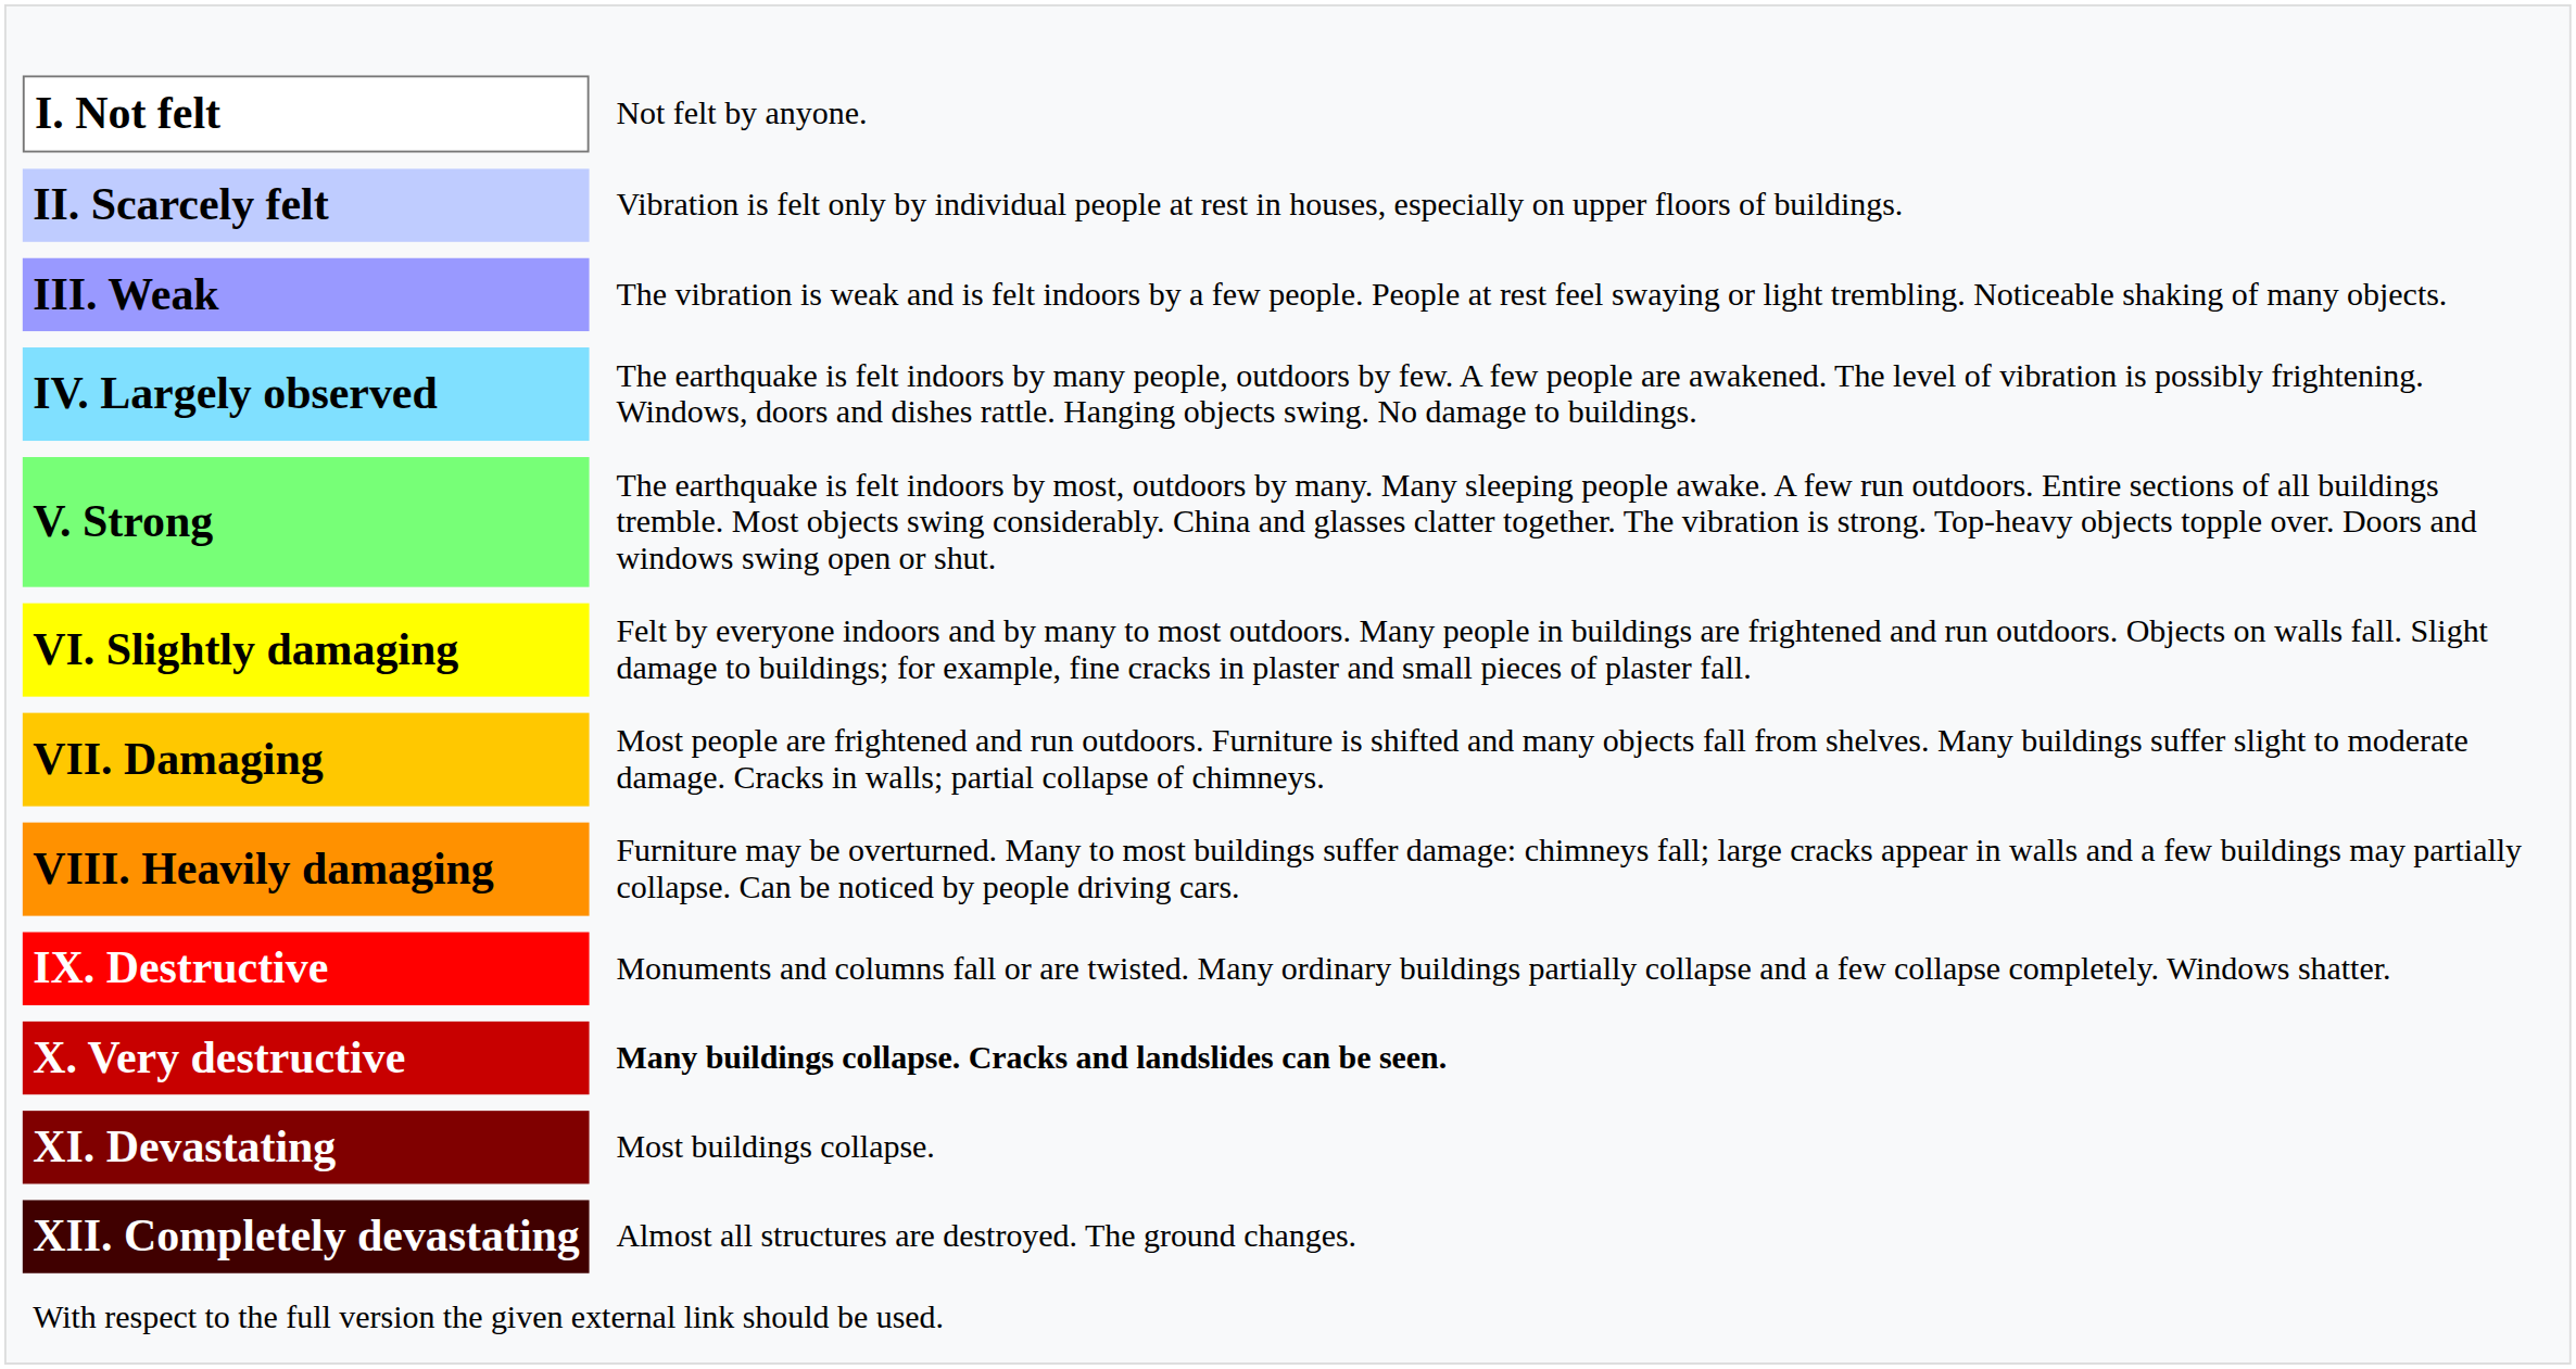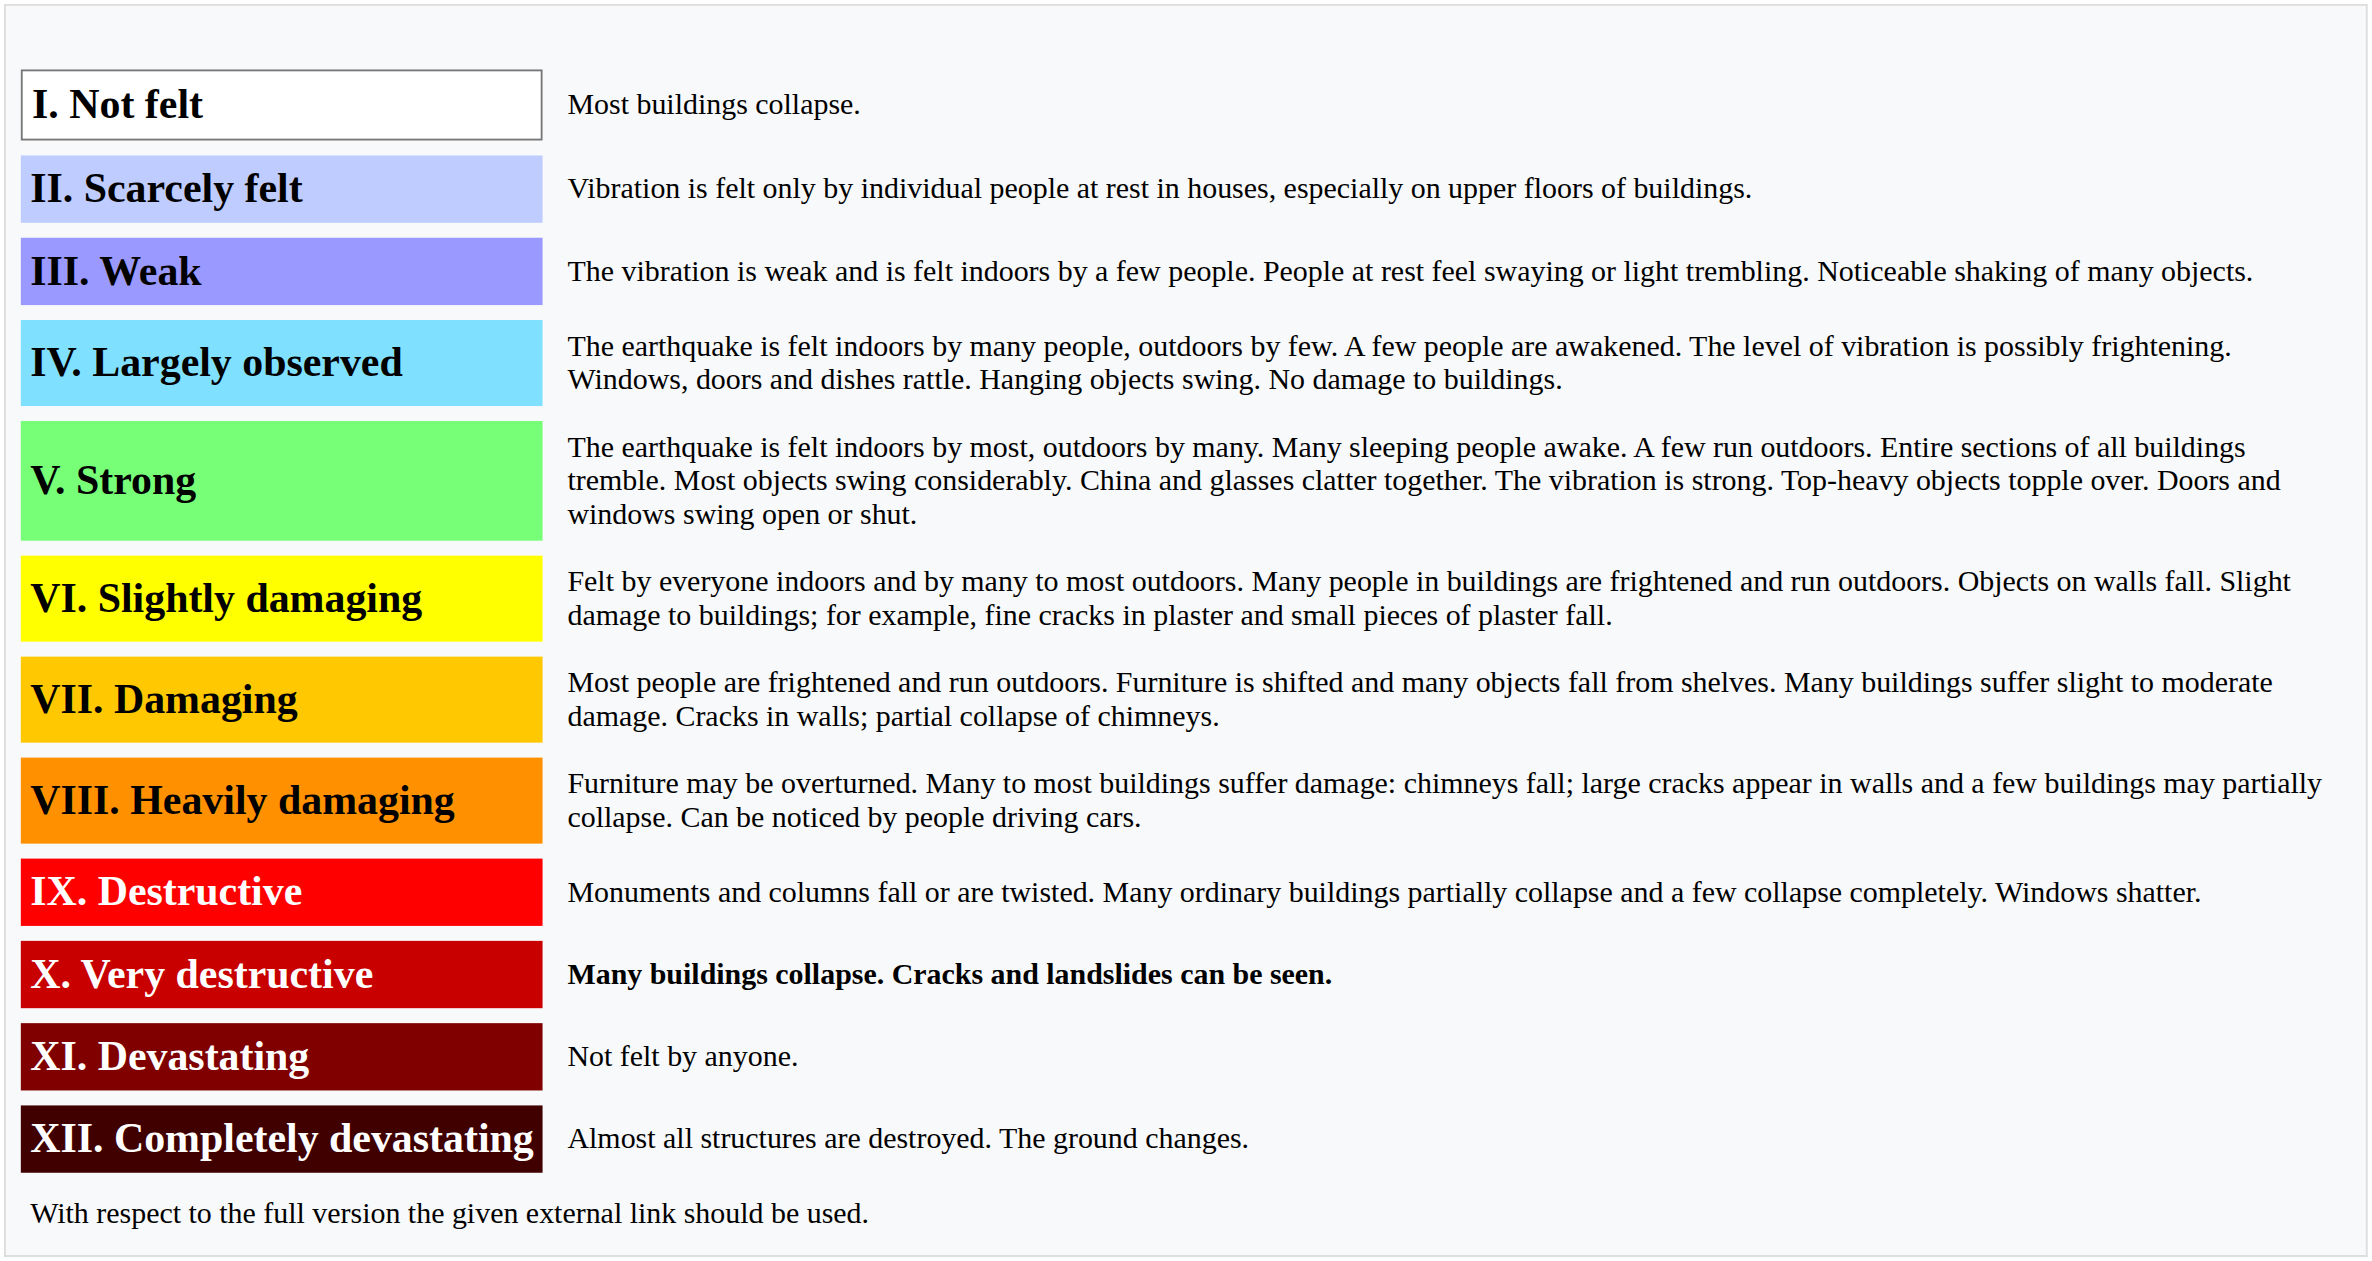I. Not felt | column 2: Not felt by anyone. -> Most buildings collapse.
XI. Devastating | column 2: Most buildings collapse. -> Not felt by anyone.
